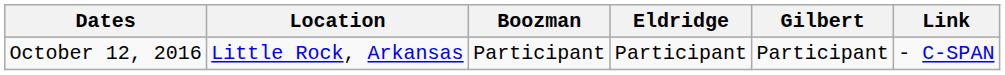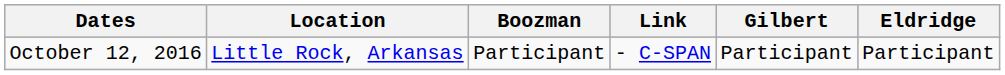columns swapped: Eldridge <-> Link
